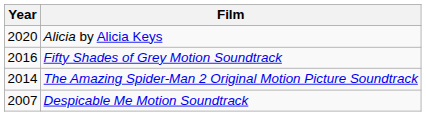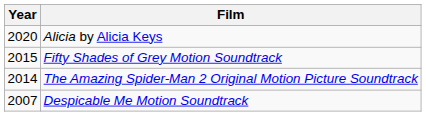Fifty Shades of Grey Motion Soundtrack | Year: 2016 -> 2015
